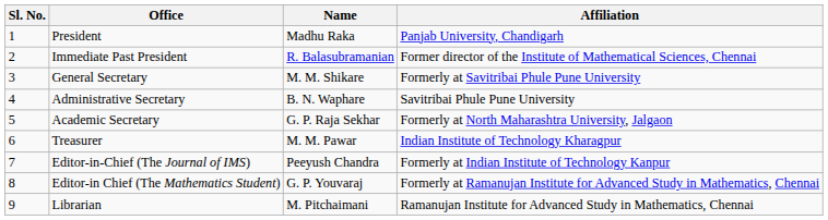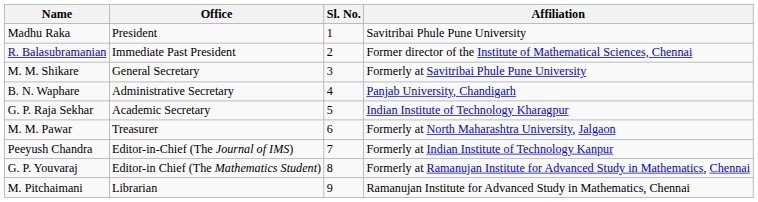columns swapped: Sl. No. <-> Name
President | Affiliation: Panjab University, Chandigarh -> Savitribai Phule Pune University
Administrative Secretary | Affiliation: Savitribai Phule Pune University -> Panjab University, Chandigarh
Academic Secretary | Affiliation: Formerly at North Maharashtra University, Jalgaon -> Indian Institute of Technology Kharagpur
Treasurer | Affiliation: Indian Institute of Technology Kharagpur -> Formerly at North Maharashtra University, Jalgaon
